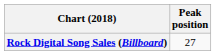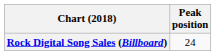Rock Digital Song Sales (Billboard) | Peak position: 27 -> 24
